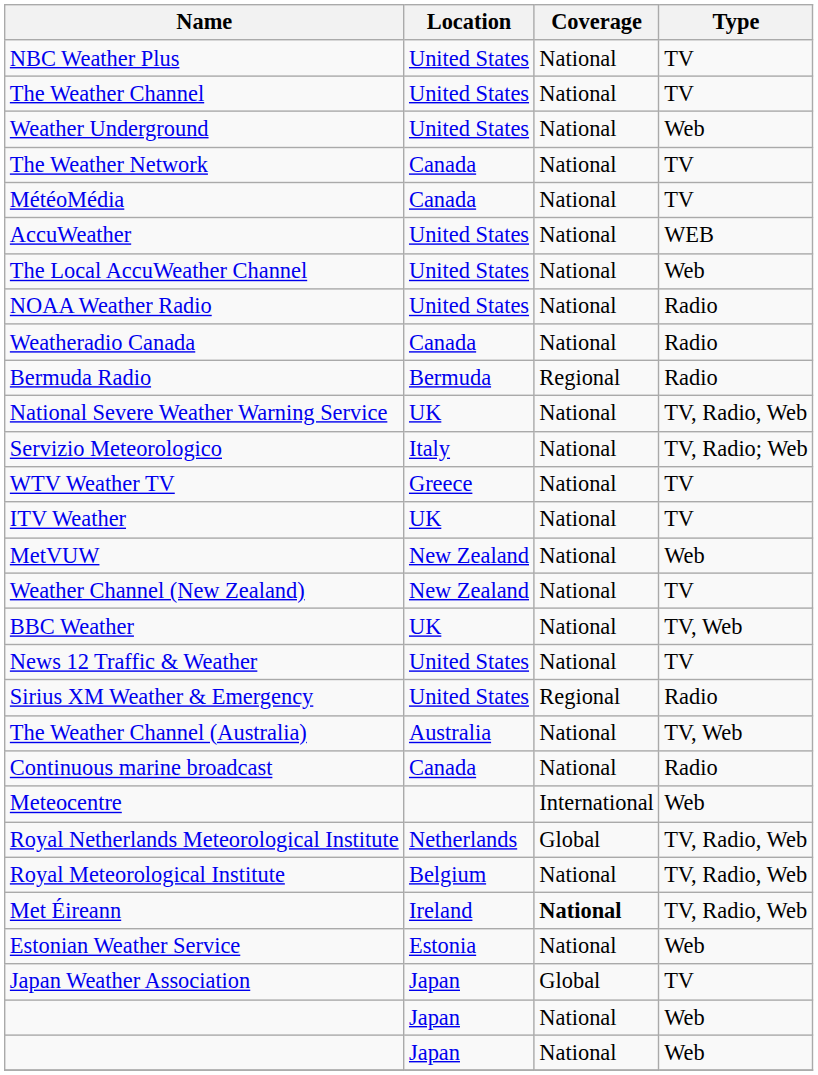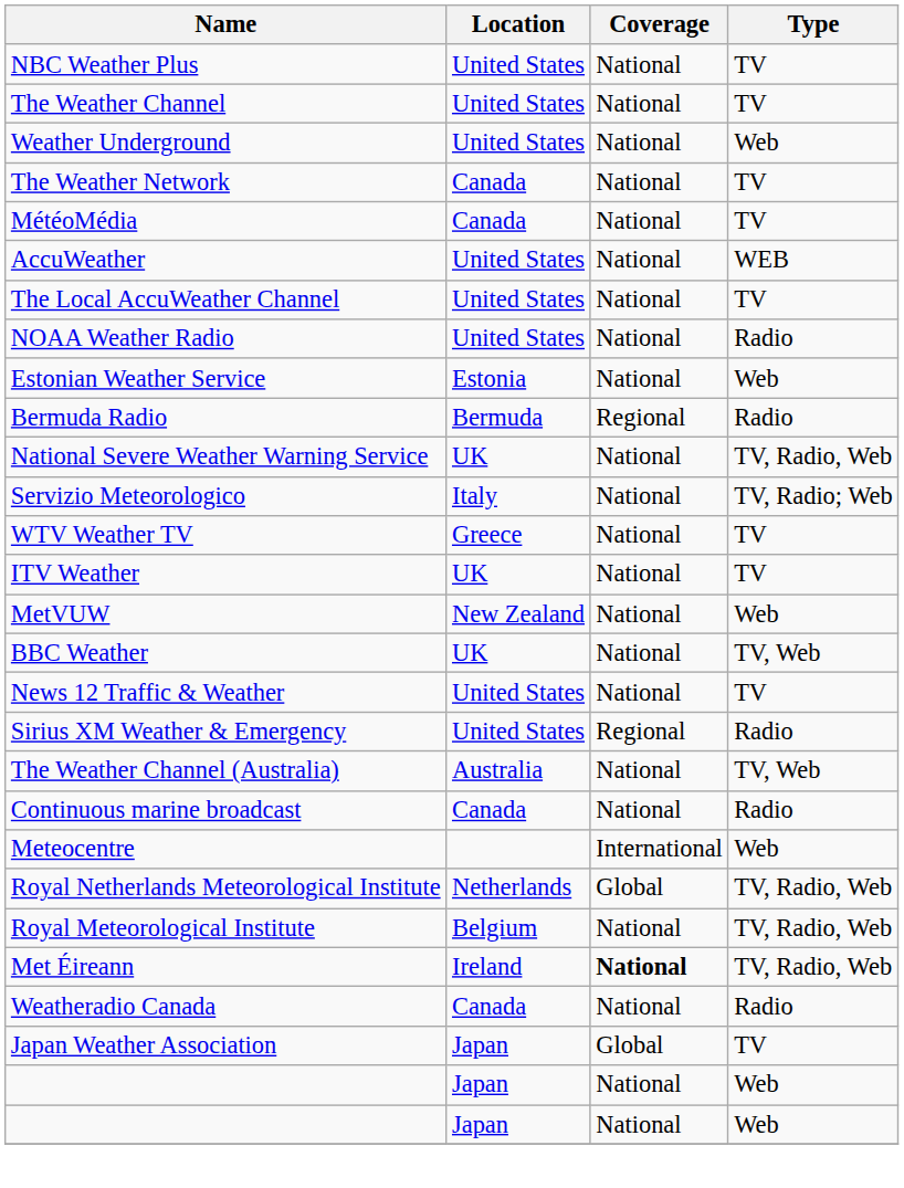The Local AccuWeather Channel | Type: Web -> TV
rows swapped: Weatheradio Canada <-> Estonian Weather Service
- row: Weather Channel (New Zealand) | New Zealand | National | TV
